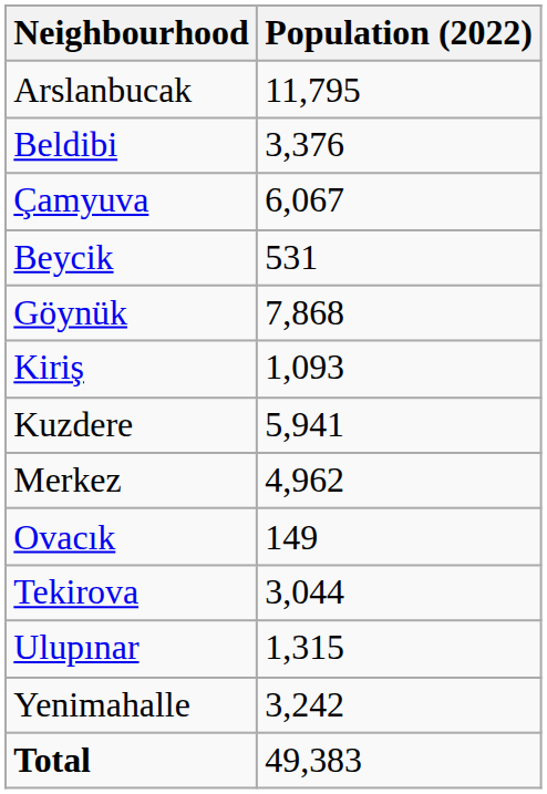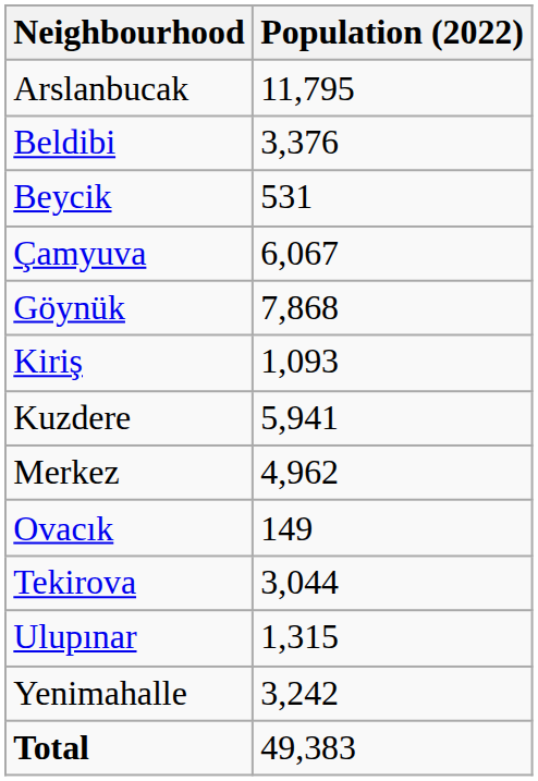rows swapped: Beycik <-> Çamyuva
